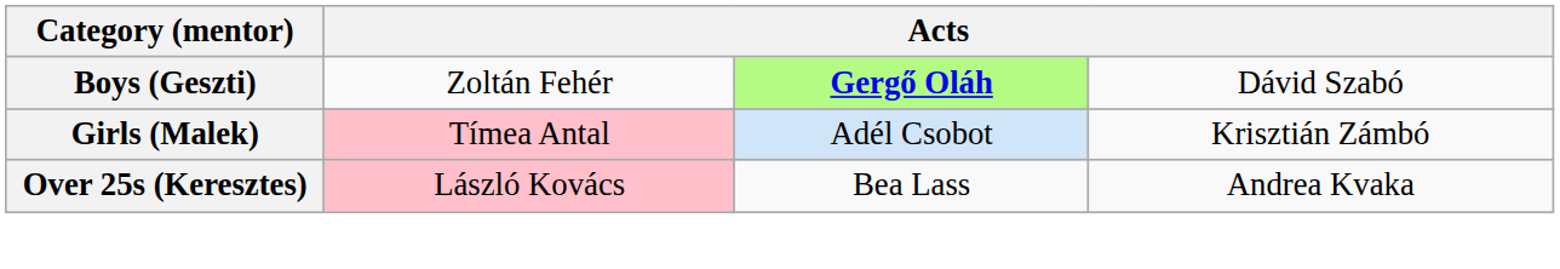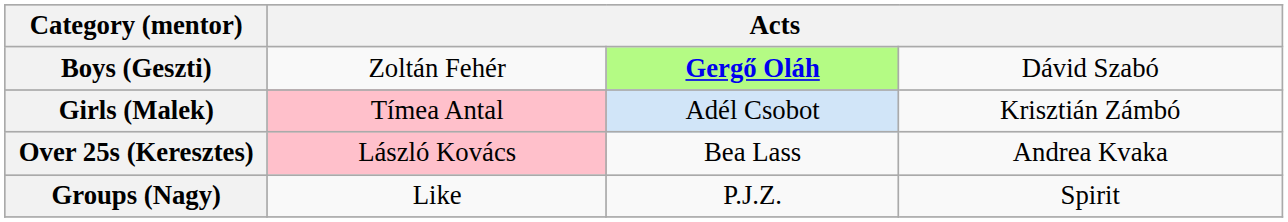+ row: Groups (Nagy) | Like | P.J.Z. | Spirit
